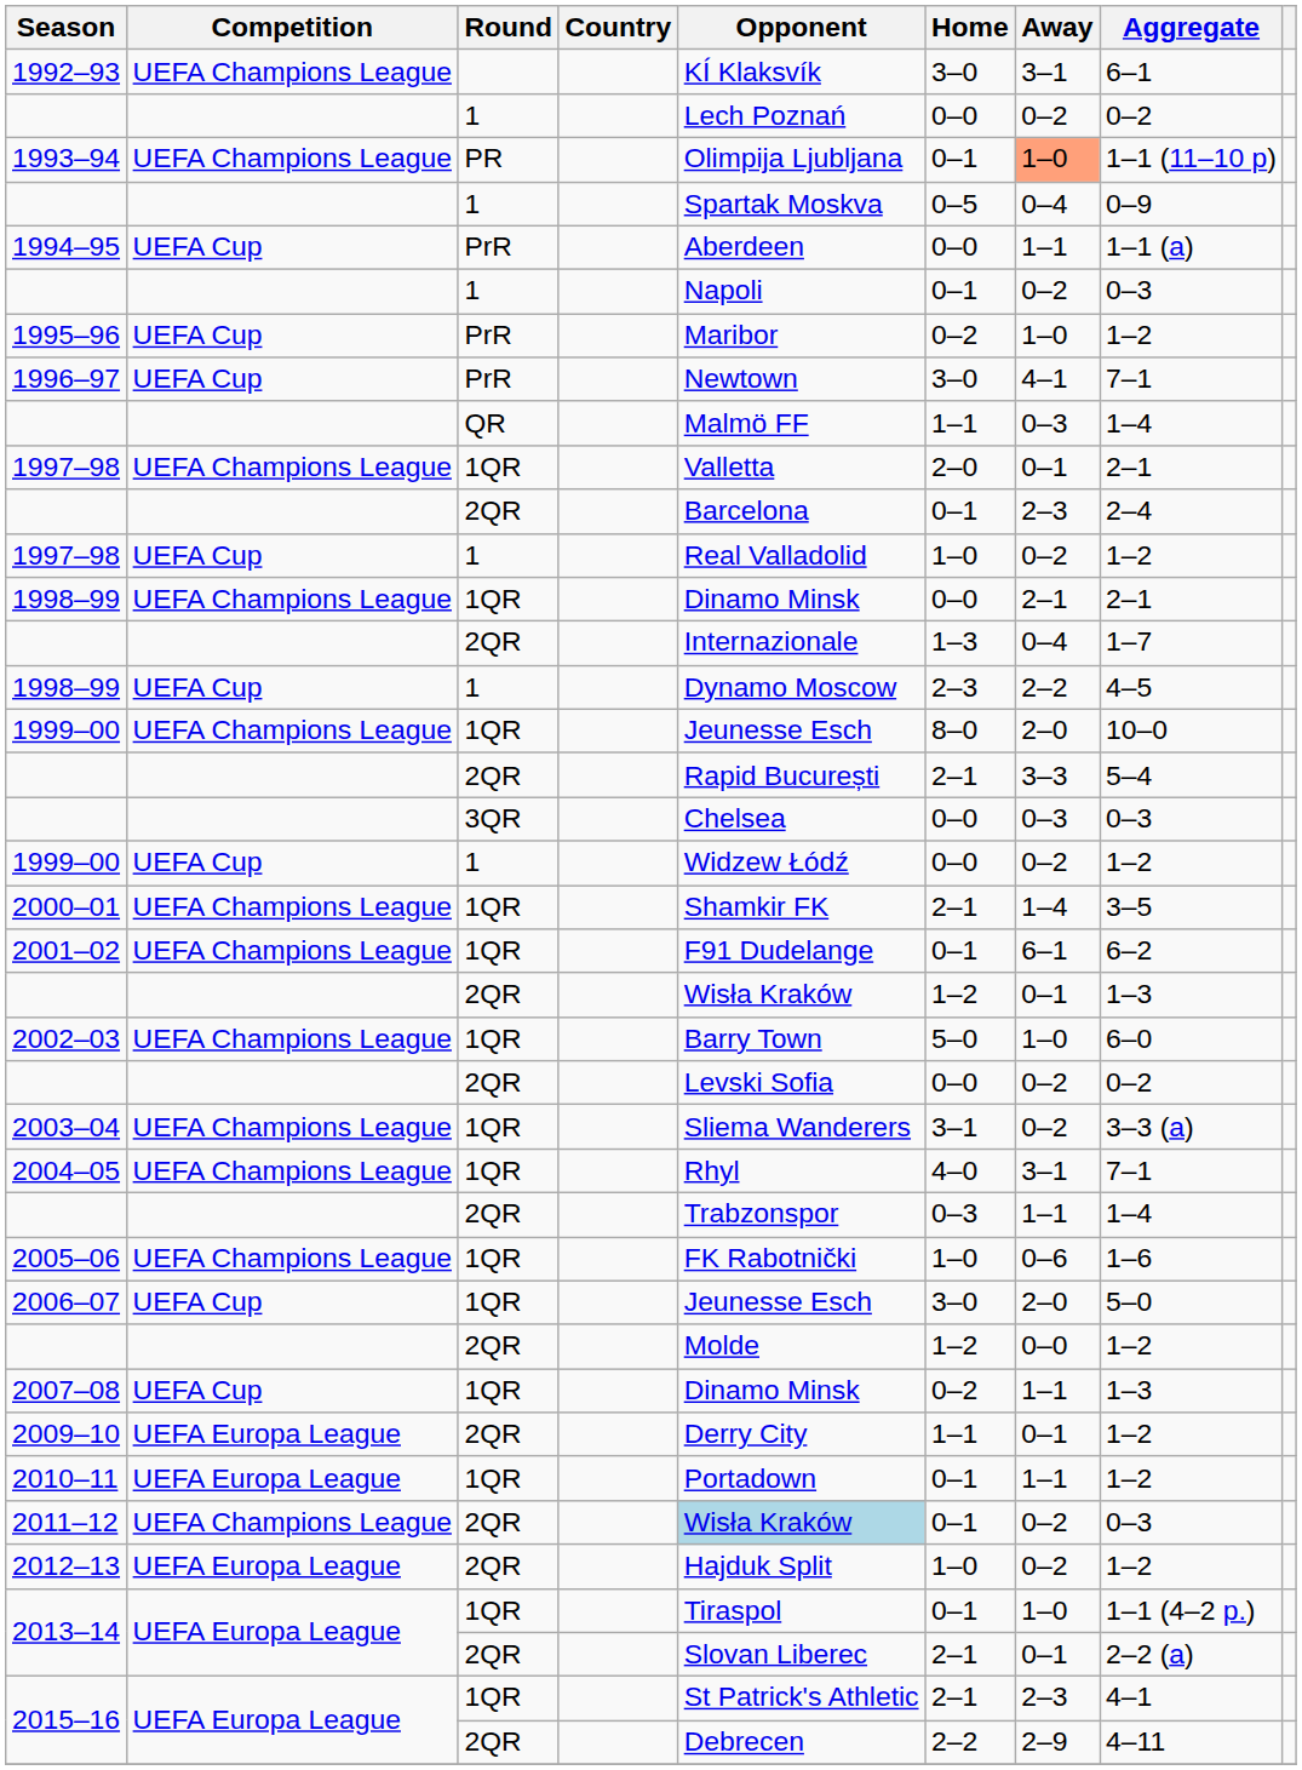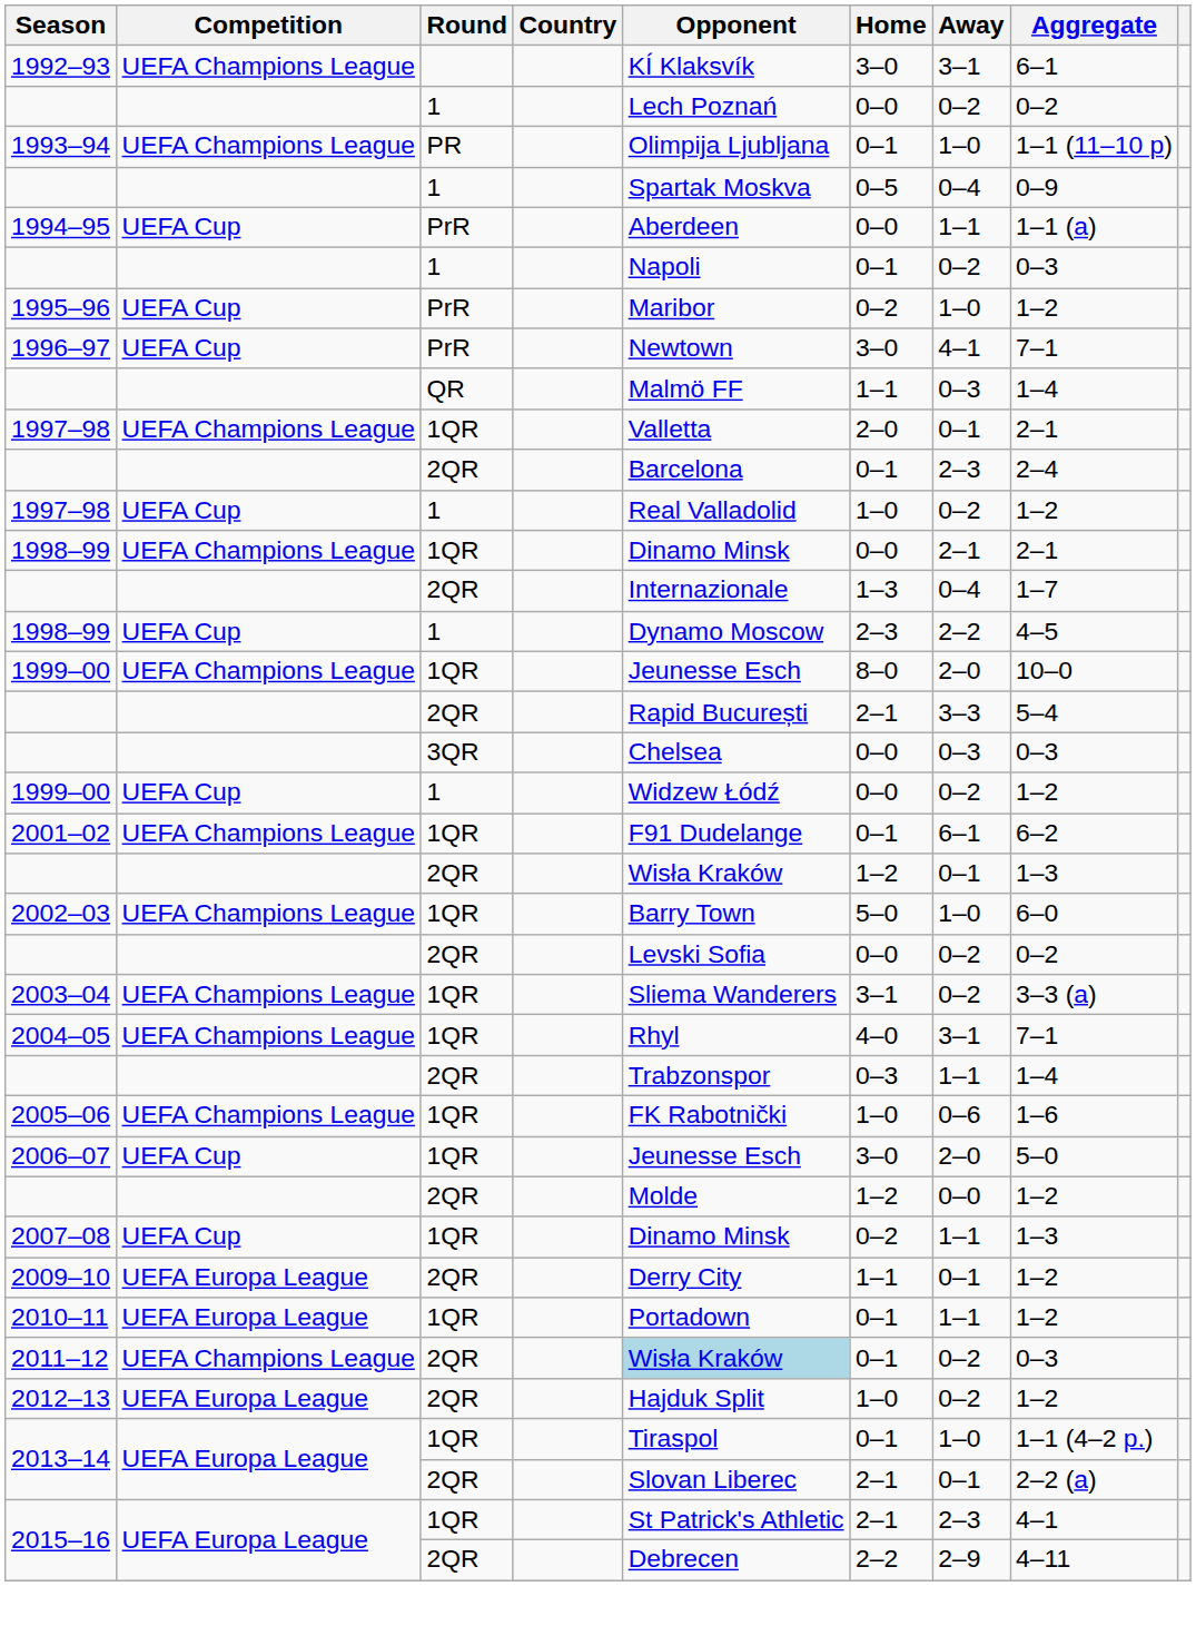1993–94 | Away: lightsalmon background -> no background
- row: 2000–01 | UEFA Champions League | 1QR | Shamkir FK | 2–1 | 1–4 | 3–5
